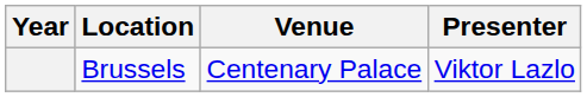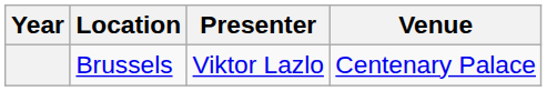columns swapped: Venue <-> Presenter
